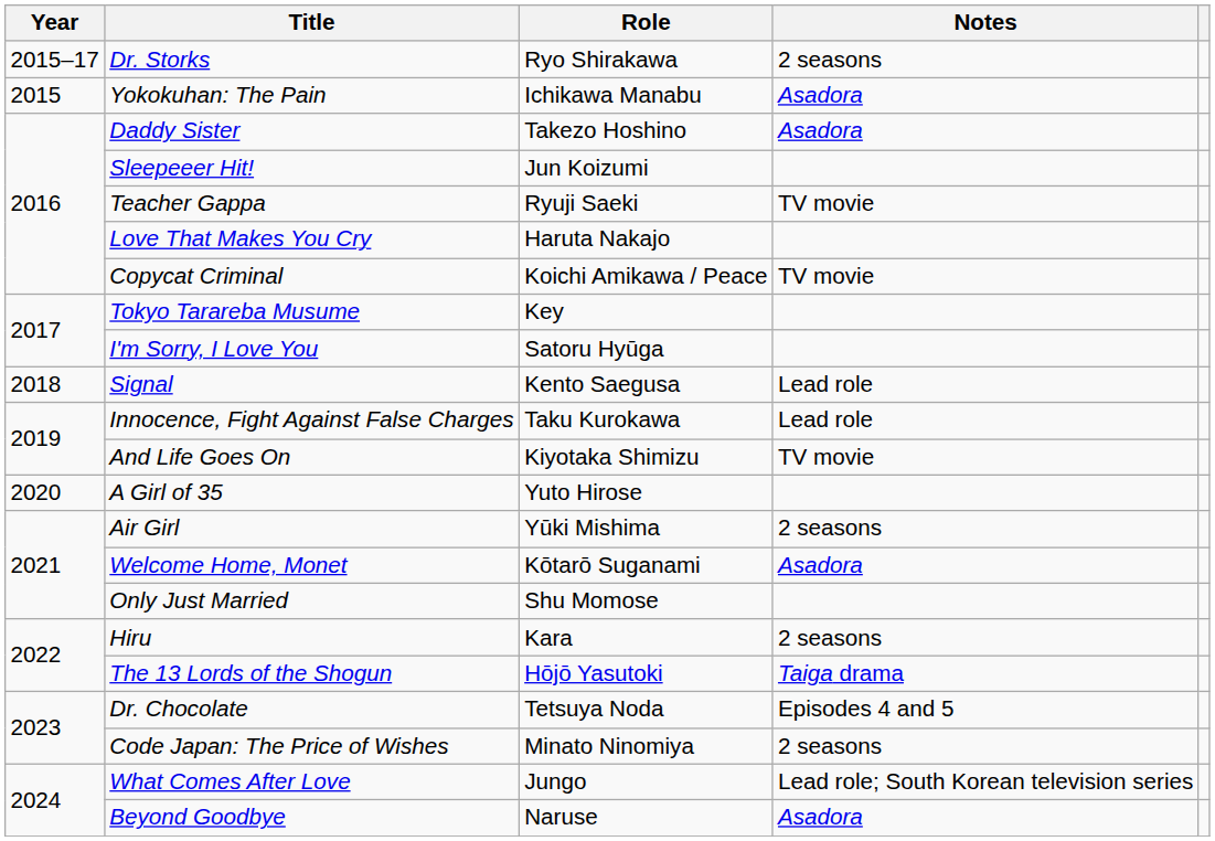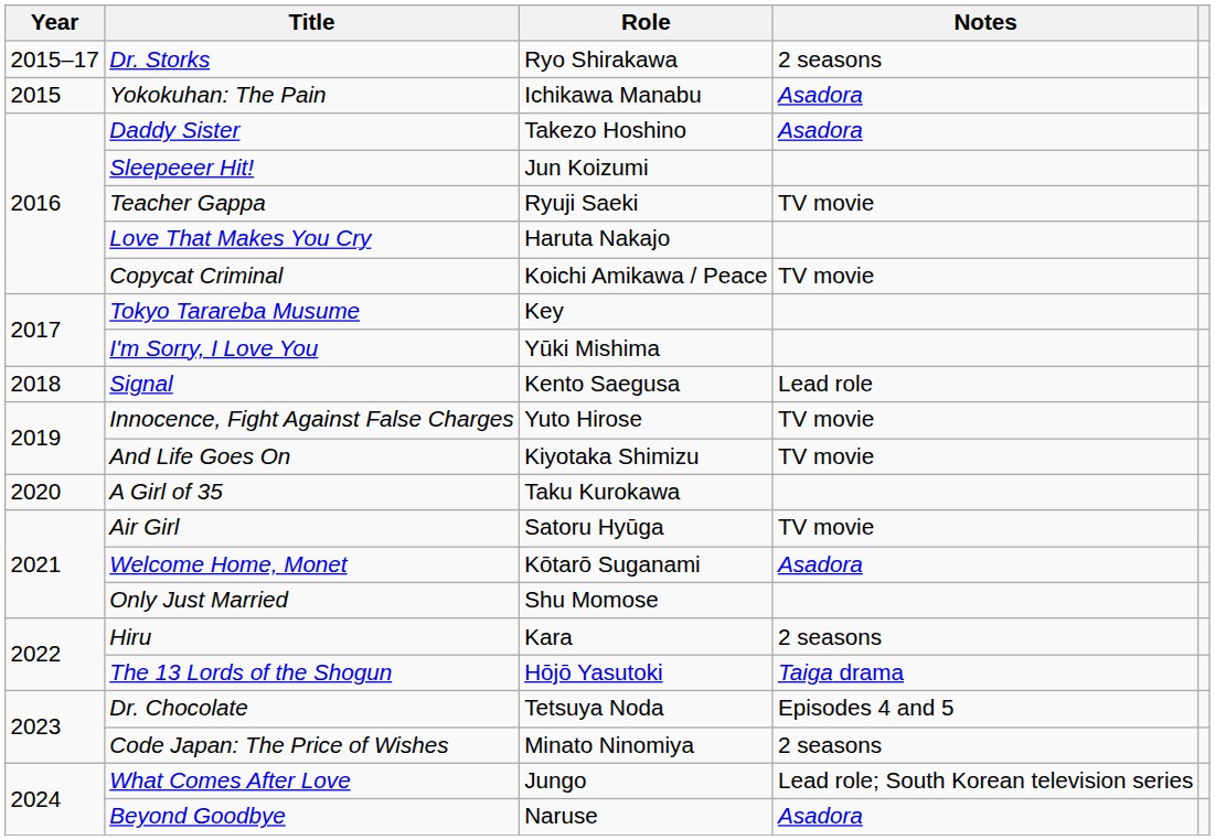I'm Sorry, I Love You | Role: Satoru Hyūga -> Yūki Mishima
Innocence, Fight Against False Charges | Role: Taku Kurokawa -> Yuto Hirose
Innocence, Fight Against False Charges | Notes: Lead role -> TV movie
A Girl of 35 | Role: Yuto Hirose -> Taku Kurokawa
Air Girl | Role: Yūki Mishima -> Satoru Hyūga
Air Girl | Notes: 2 seasons -> TV movie
